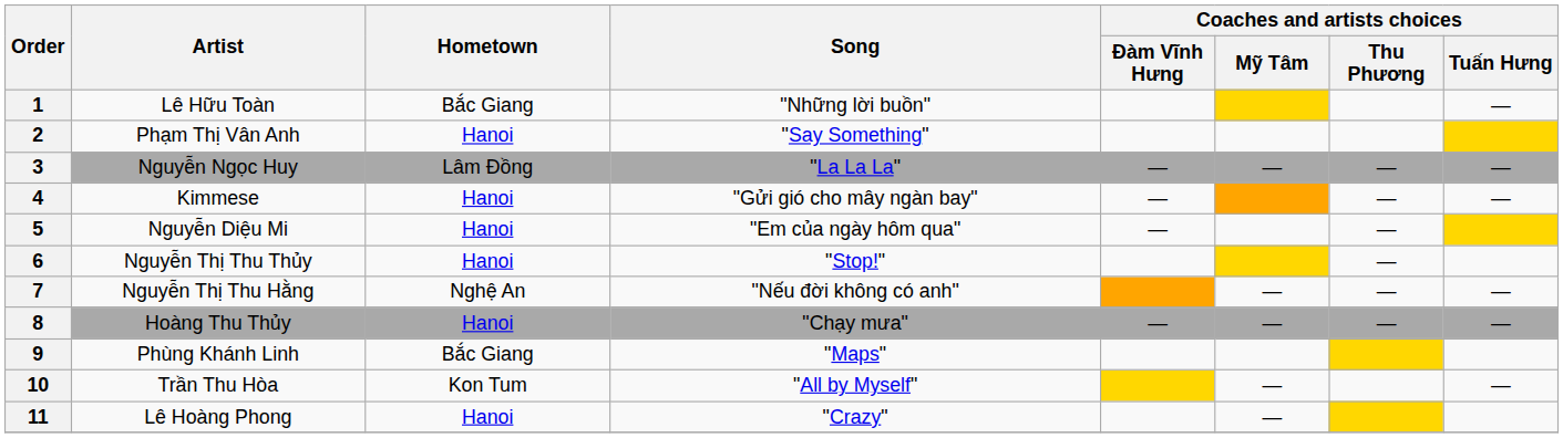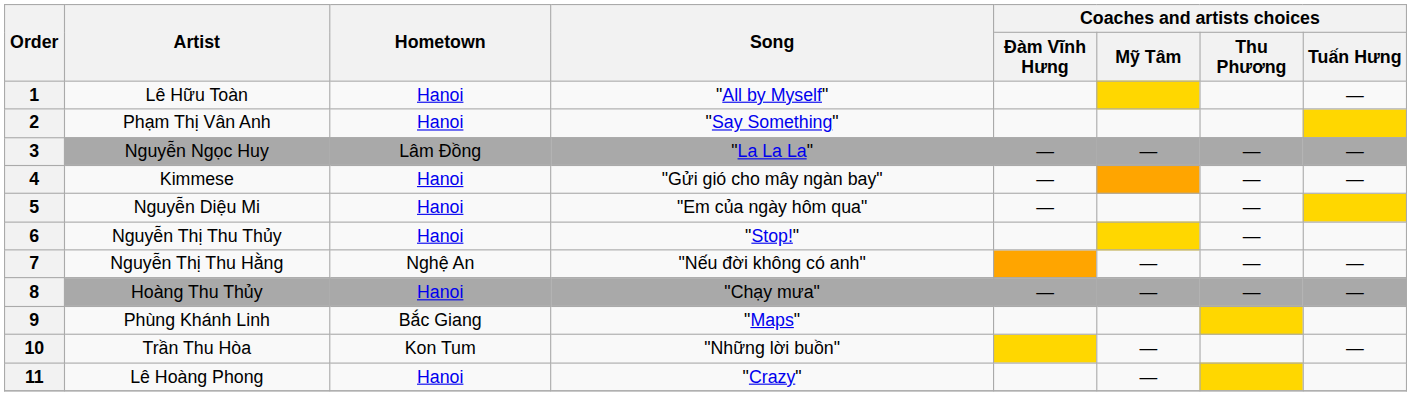1 | Hometown: Bắc Giang -> Hanoi
1 | Song: "Những lời buồn" -> "All by Myself"
10 | Song: "All by Myself" -> "Những lời buồn"
